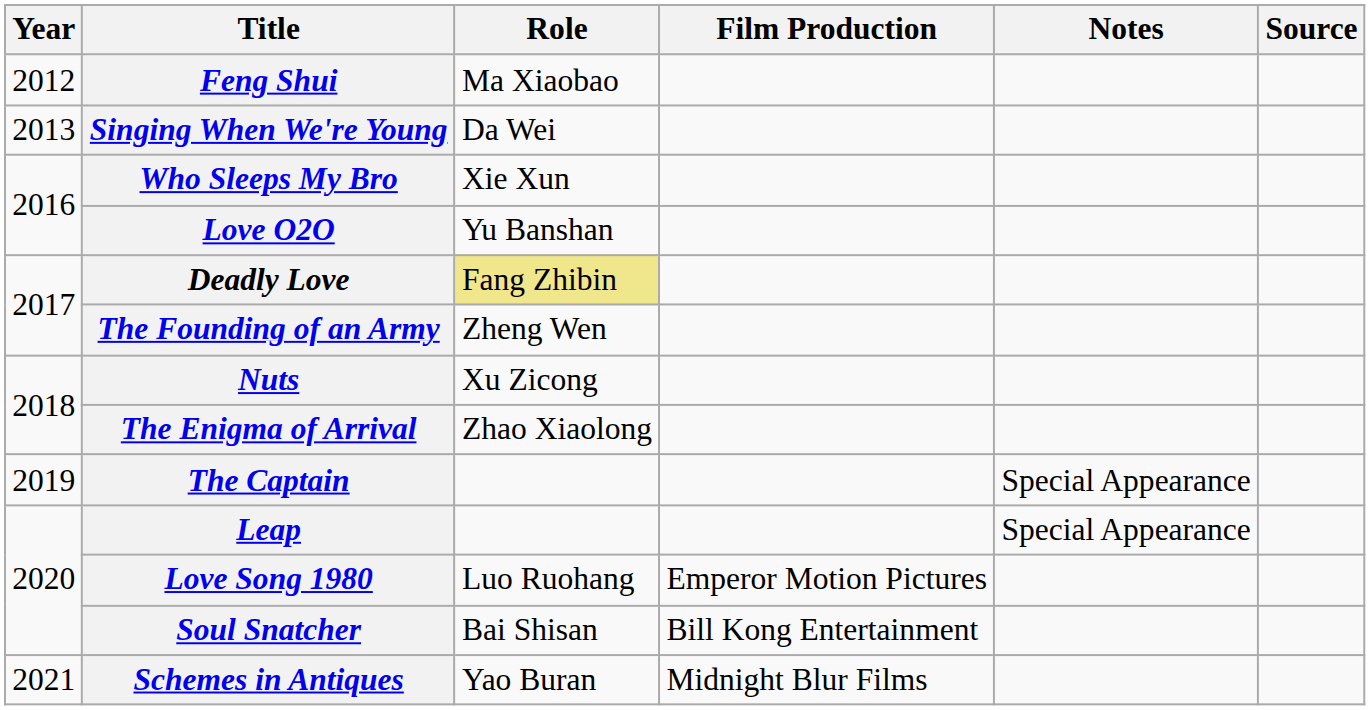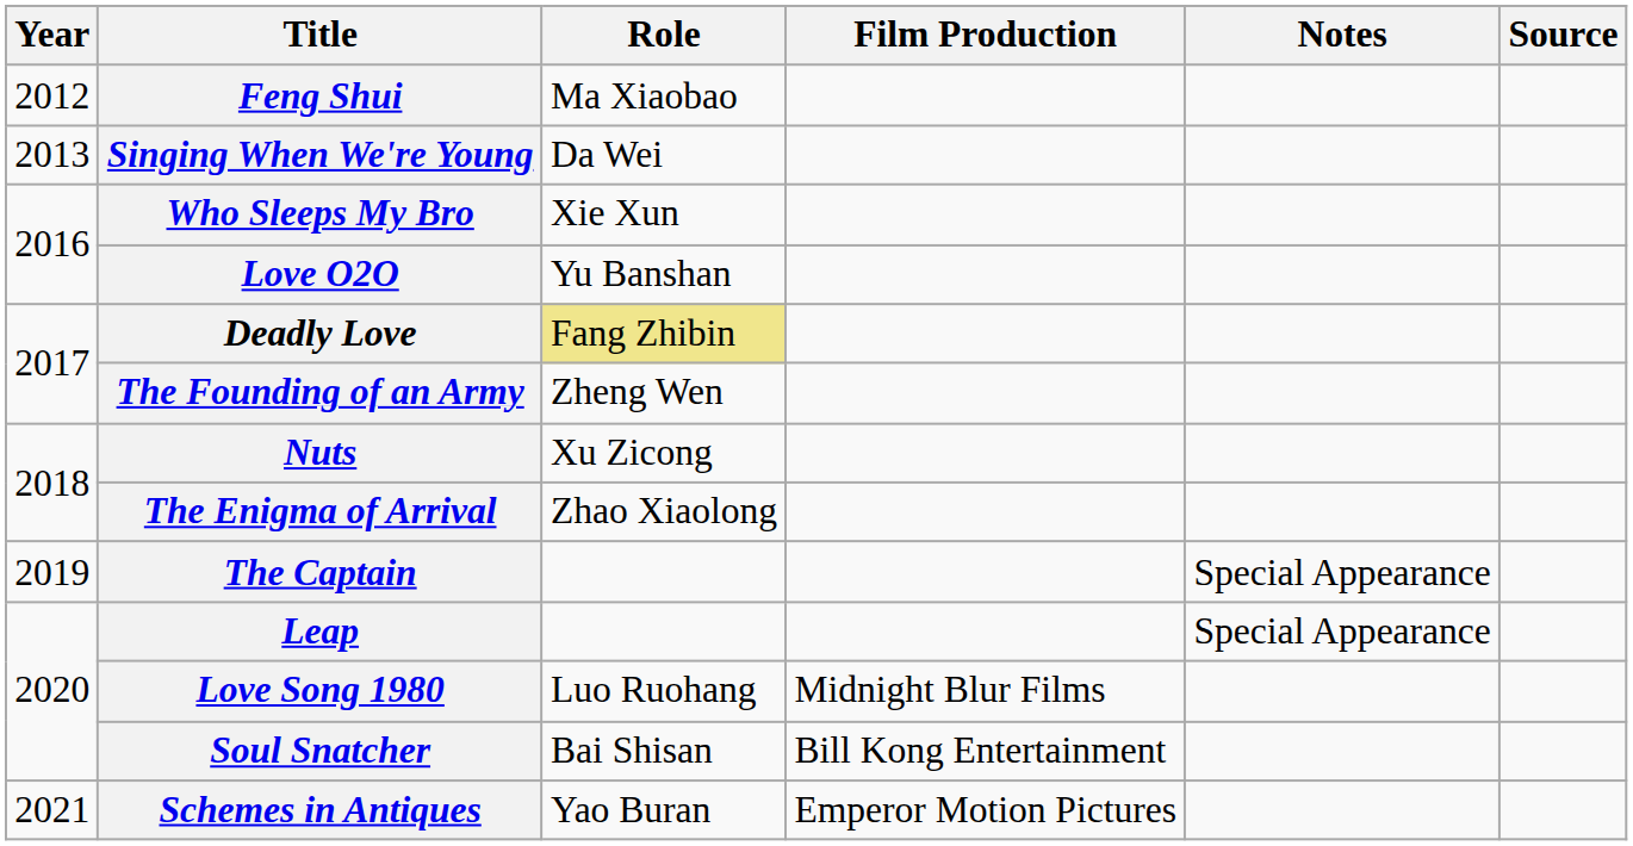Love Song 1980 | Film Production: Emperor Motion Pictures -> Midnight Blur Films
Schemes in Antiques | Film Production: Midnight Blur Films -> Emperor Motion Pictures
